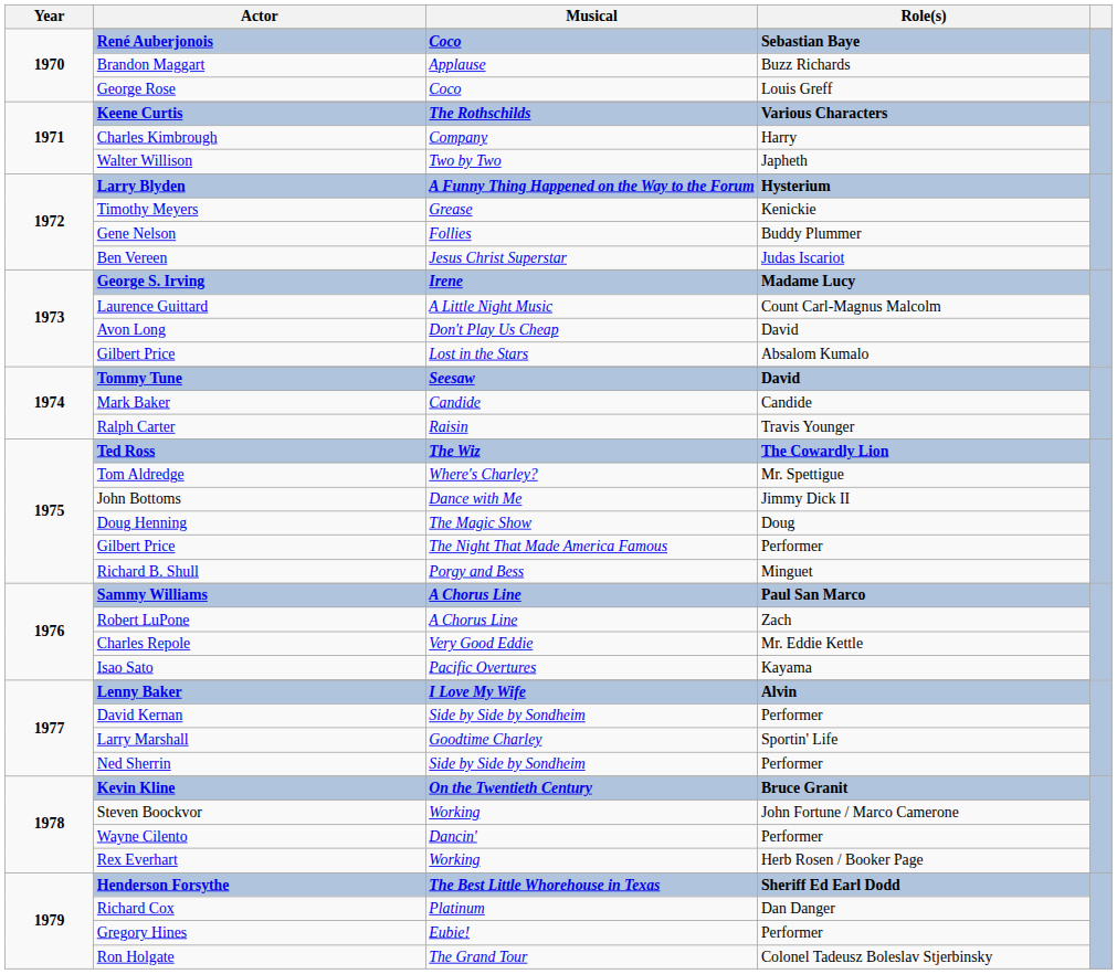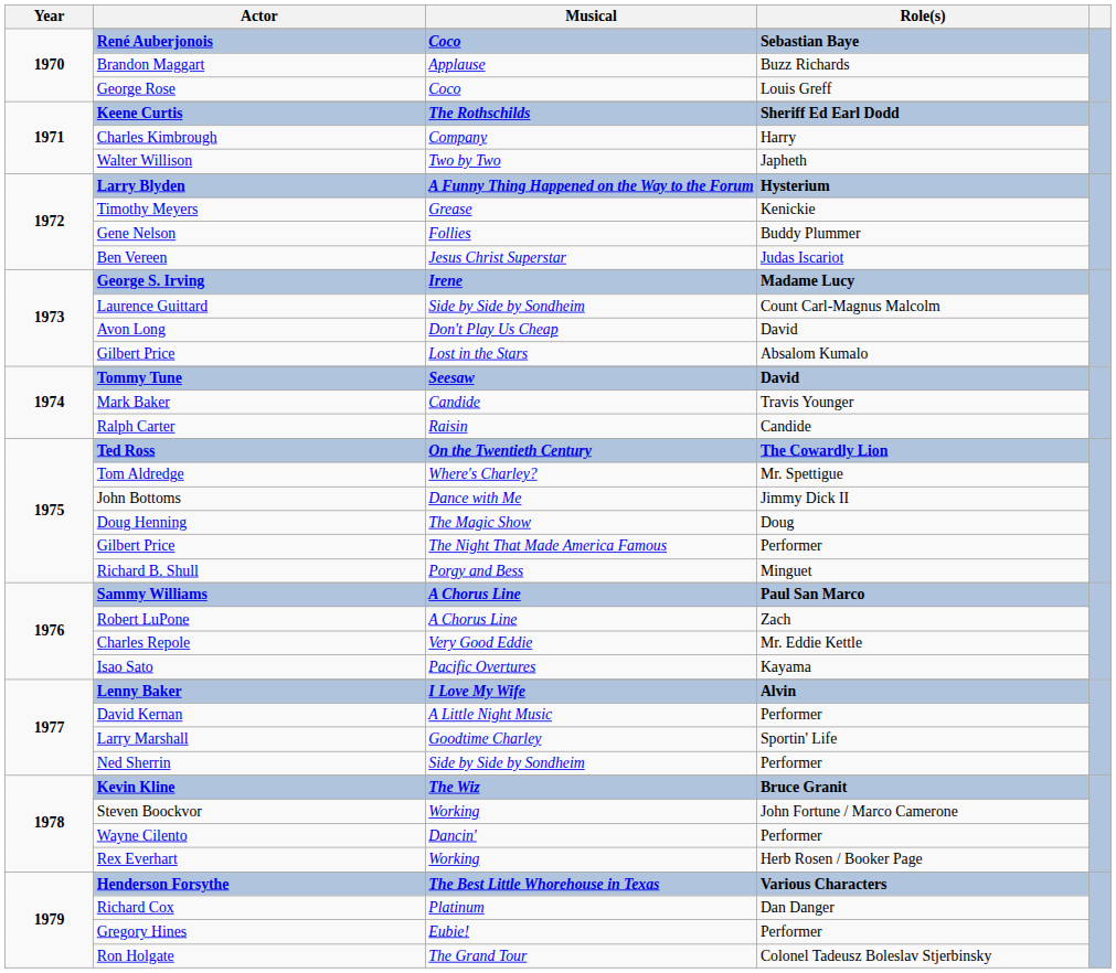Keene Curtis | Role(s): Various Characters -> Sheriff Ed Earl Dodd
Laurence Guittard | Musical: A Little Night Music -> Side by Side by Sondheim
Mark Baker | Role(s): Candide -> Travis Younger
Ralph Carter | Role(s): Travis Younger -> Candide
Ted Ross | Musical: The Wiz -> On the Twentieth Century
David Kernan | Musical: Side by Side by Sondheim -> A Little Night Music
Kevin Kline | Musical: On the Twentieth Century -> The Wiz
Henderson Forsythe | Role(s): Sheriff Ed Earl Dodd -> Various Characters
